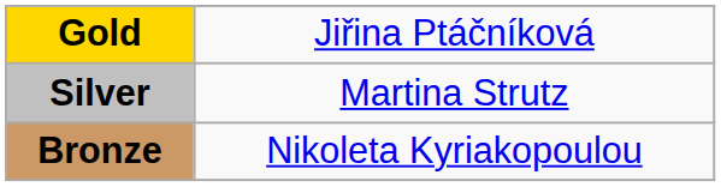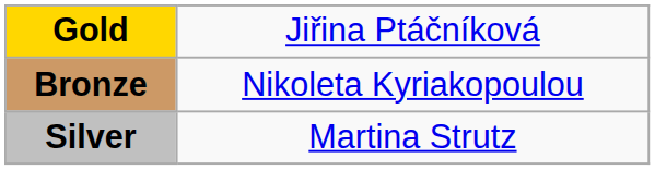rows swapped: Silver <-> Bronze
